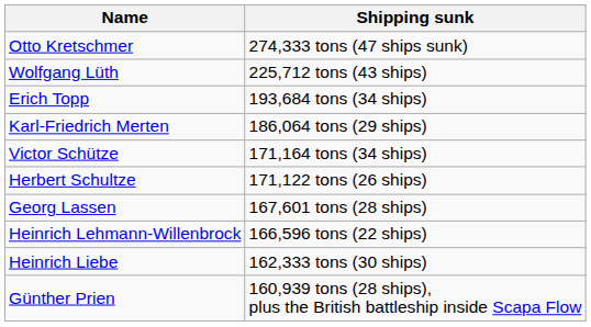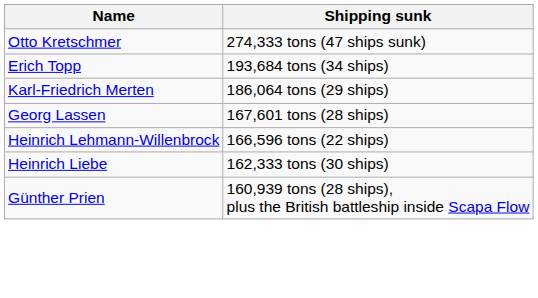- row: Wolfgang Lüth | 225,712 tons (43 ships)
- row: Victor Schütze | 171,164 tons (34 ships)
- row: Herbert Schultze | 171,122 tons (26 ships)
